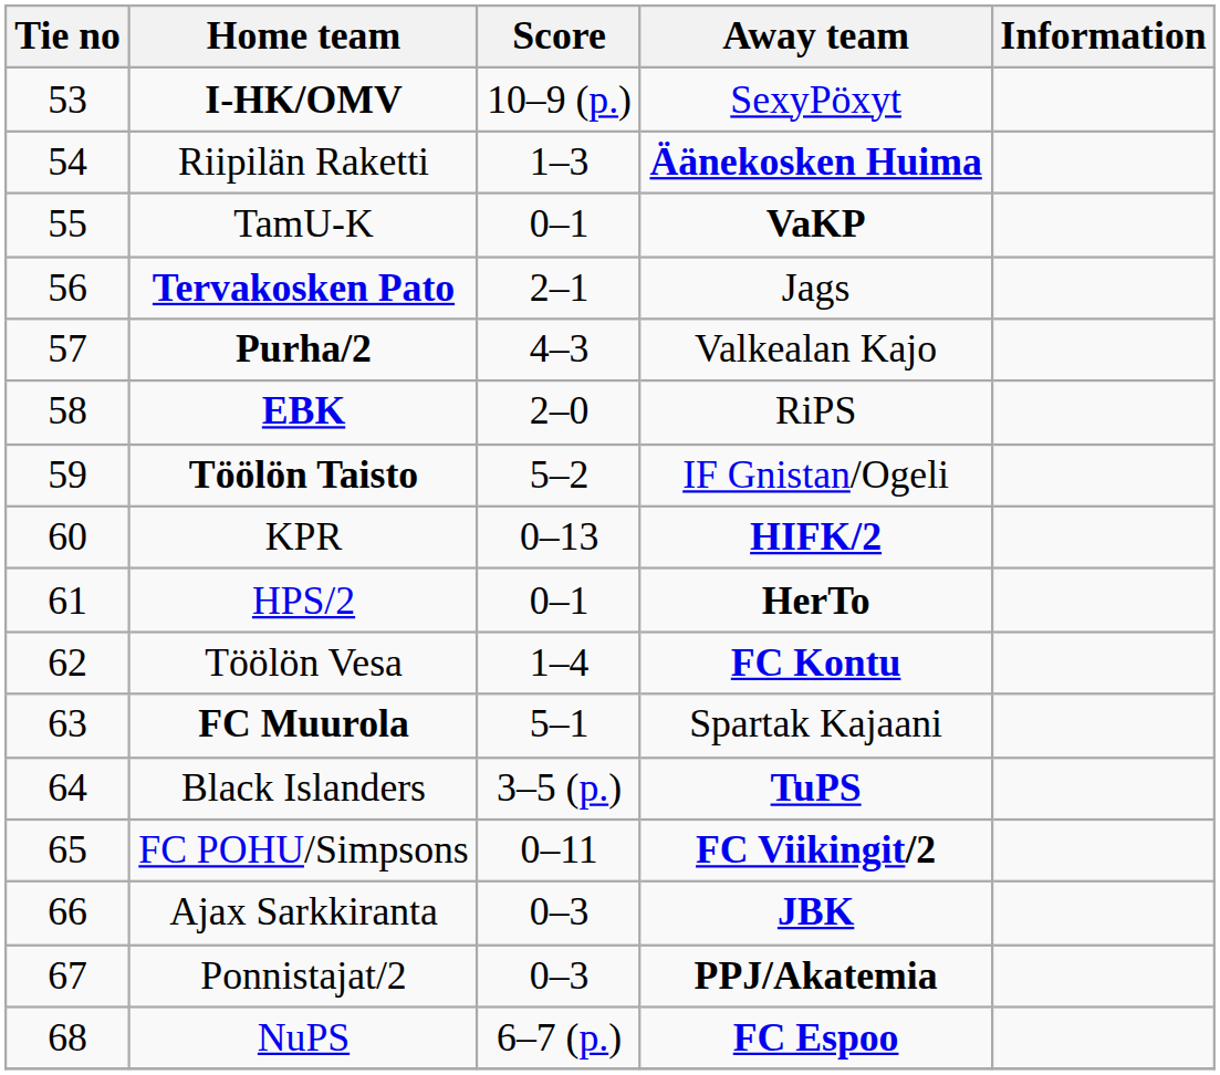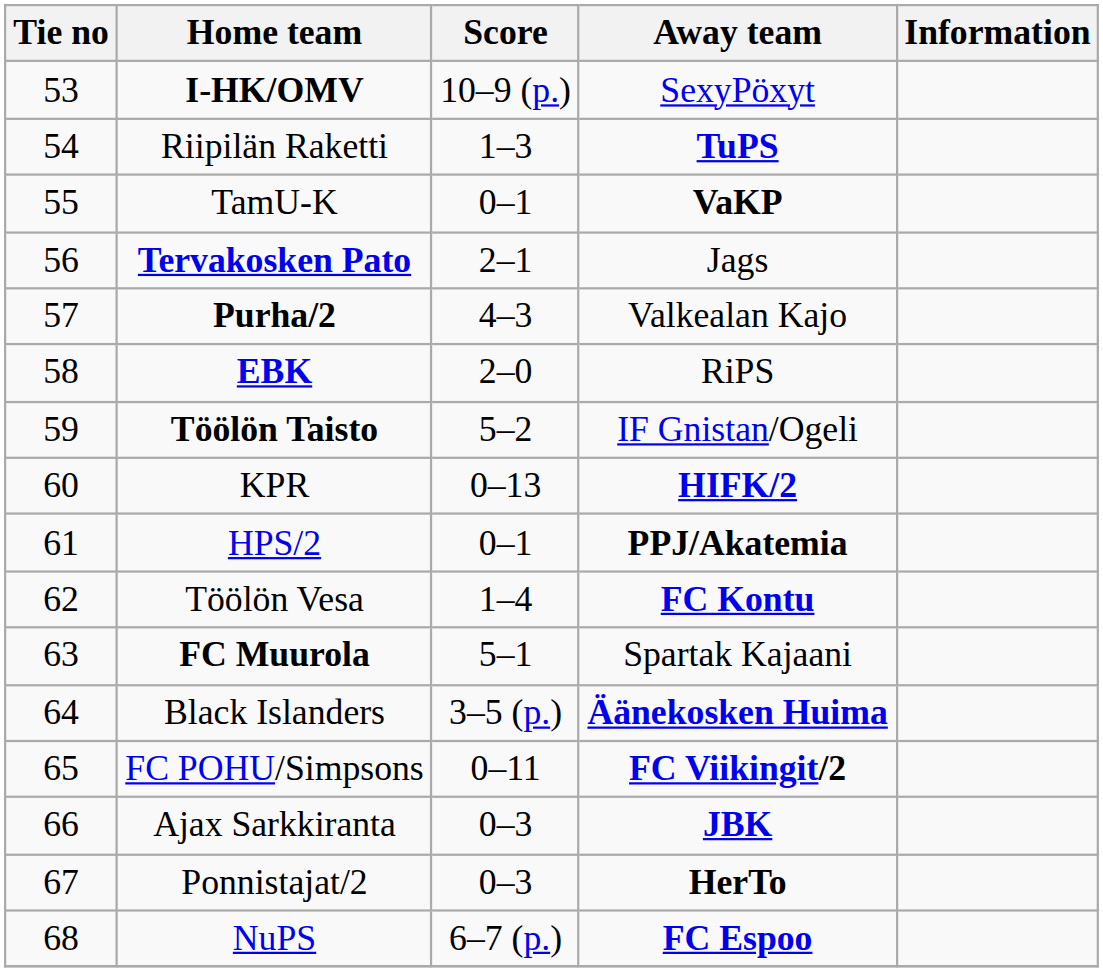Riipilän Raketti | Away team: Äänekosken Huima -> TuPS
HPS/2 | Away team: HerTo -> PPJ/Akatemia
Black Islanders | Away team: TuPS -> Äänekosken Huima
Ponnistajat/2 | Away team: PPJ/Akatemia -> HerTo
